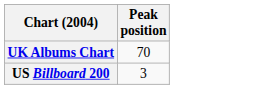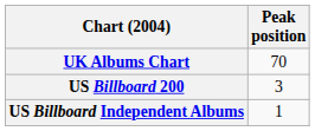+ row: US Billboard Independent Albums | 1
